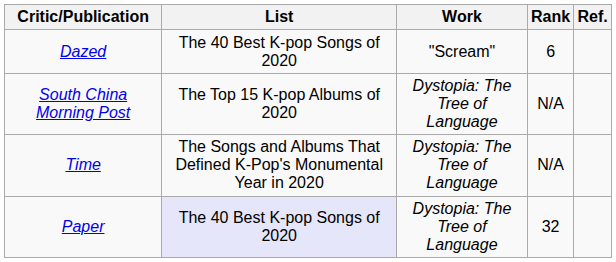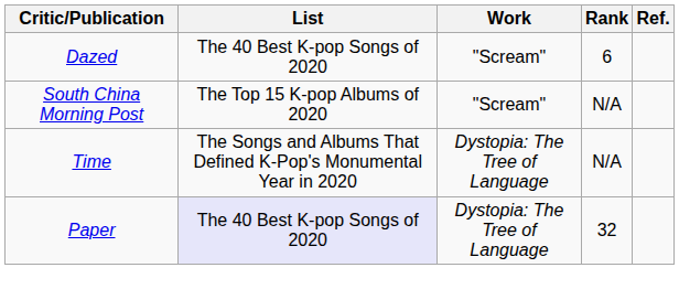South China Morning Post | Work: Dystopia: The Tree of Language -> "Scream"
